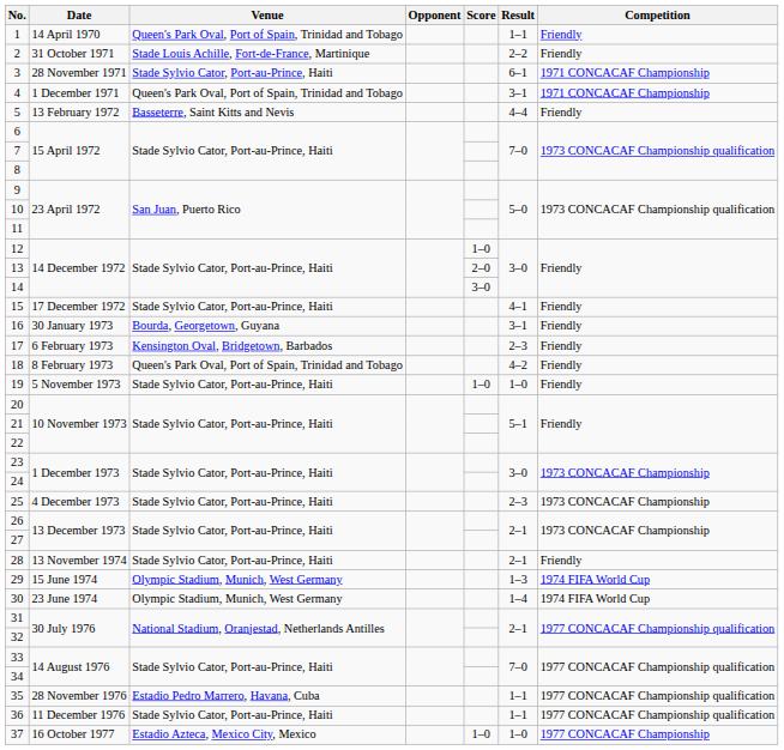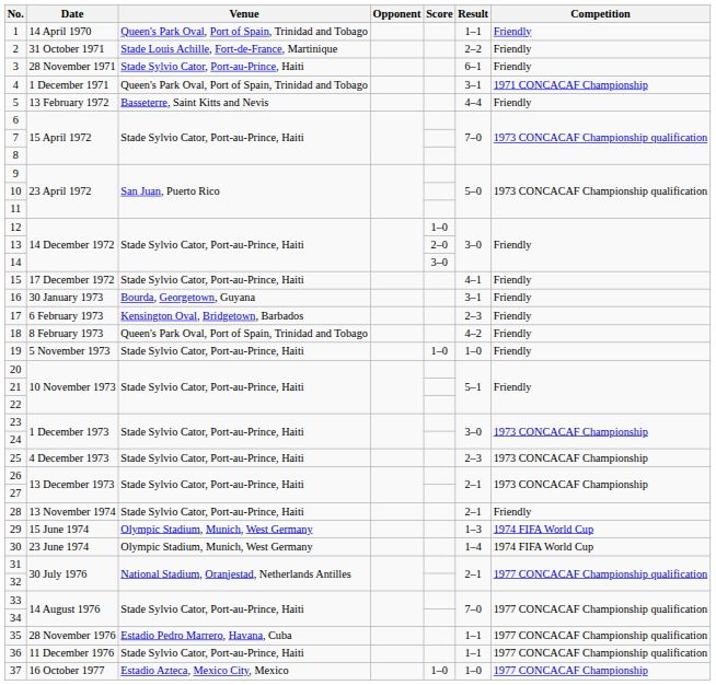3 | Competition: 1971 CONCACAF Championship -> Friendly
